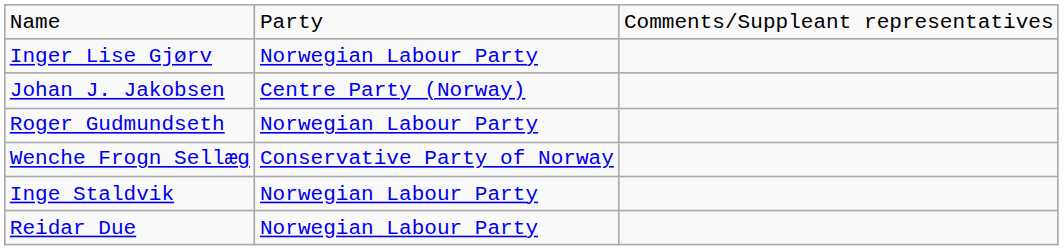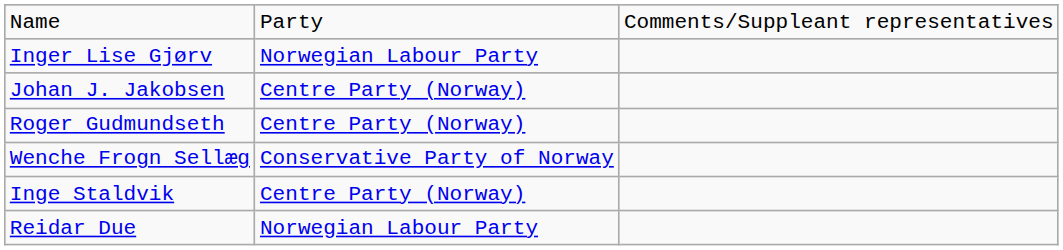Roger Gudmundseth | column 2: Norwegian Labour Party -> Centre Party (Norway)
Inge Staldvik | column 2: Norwegian Labour Party -> Centre Party (Norway)
